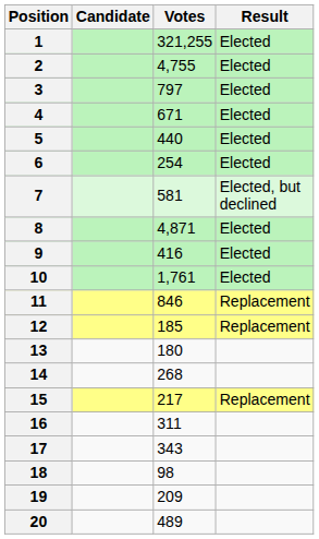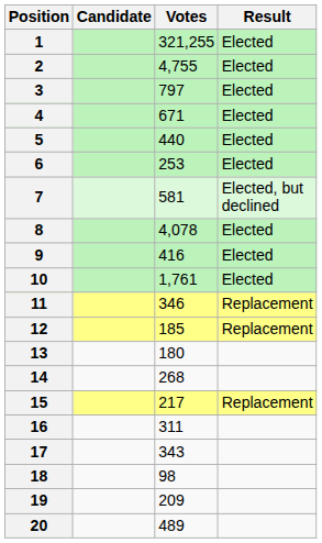6 | Votes: 254 -> 253
8 | Votes: 4,871 -> 4,078
11 | Votes: 846 -> 346
